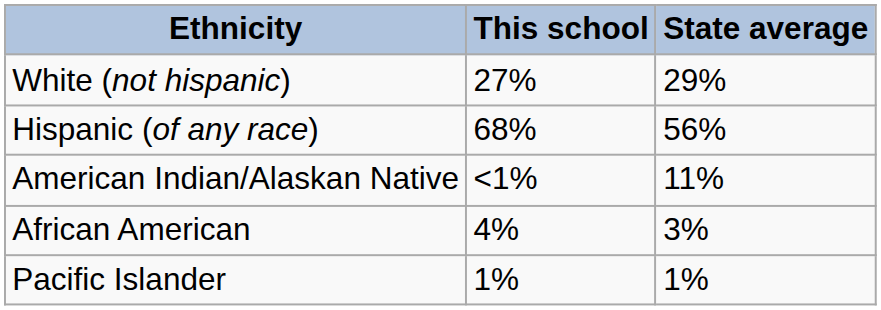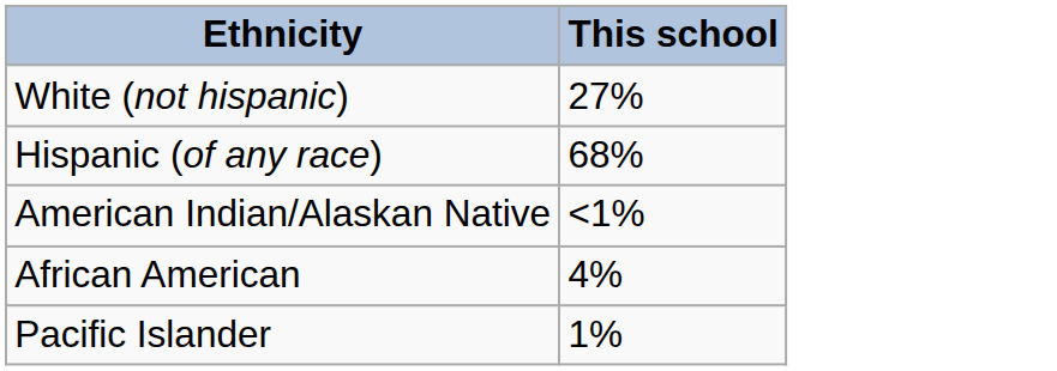- column: State average | 29% | 56% | 11% | 3% | 1%
